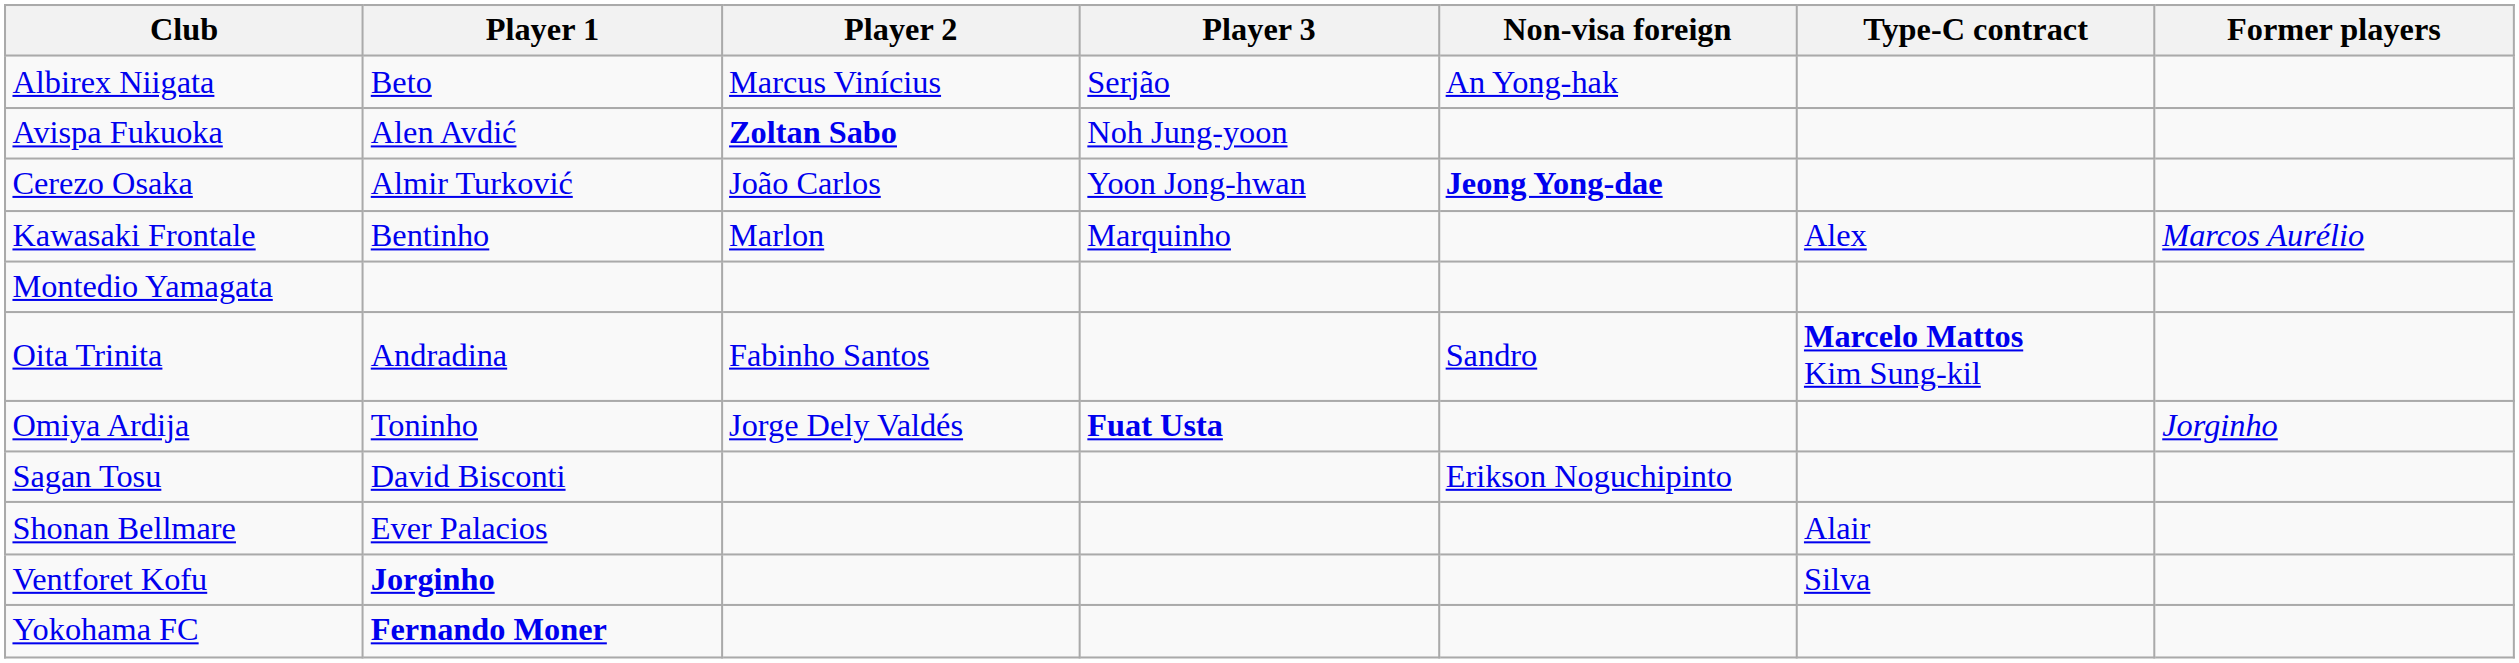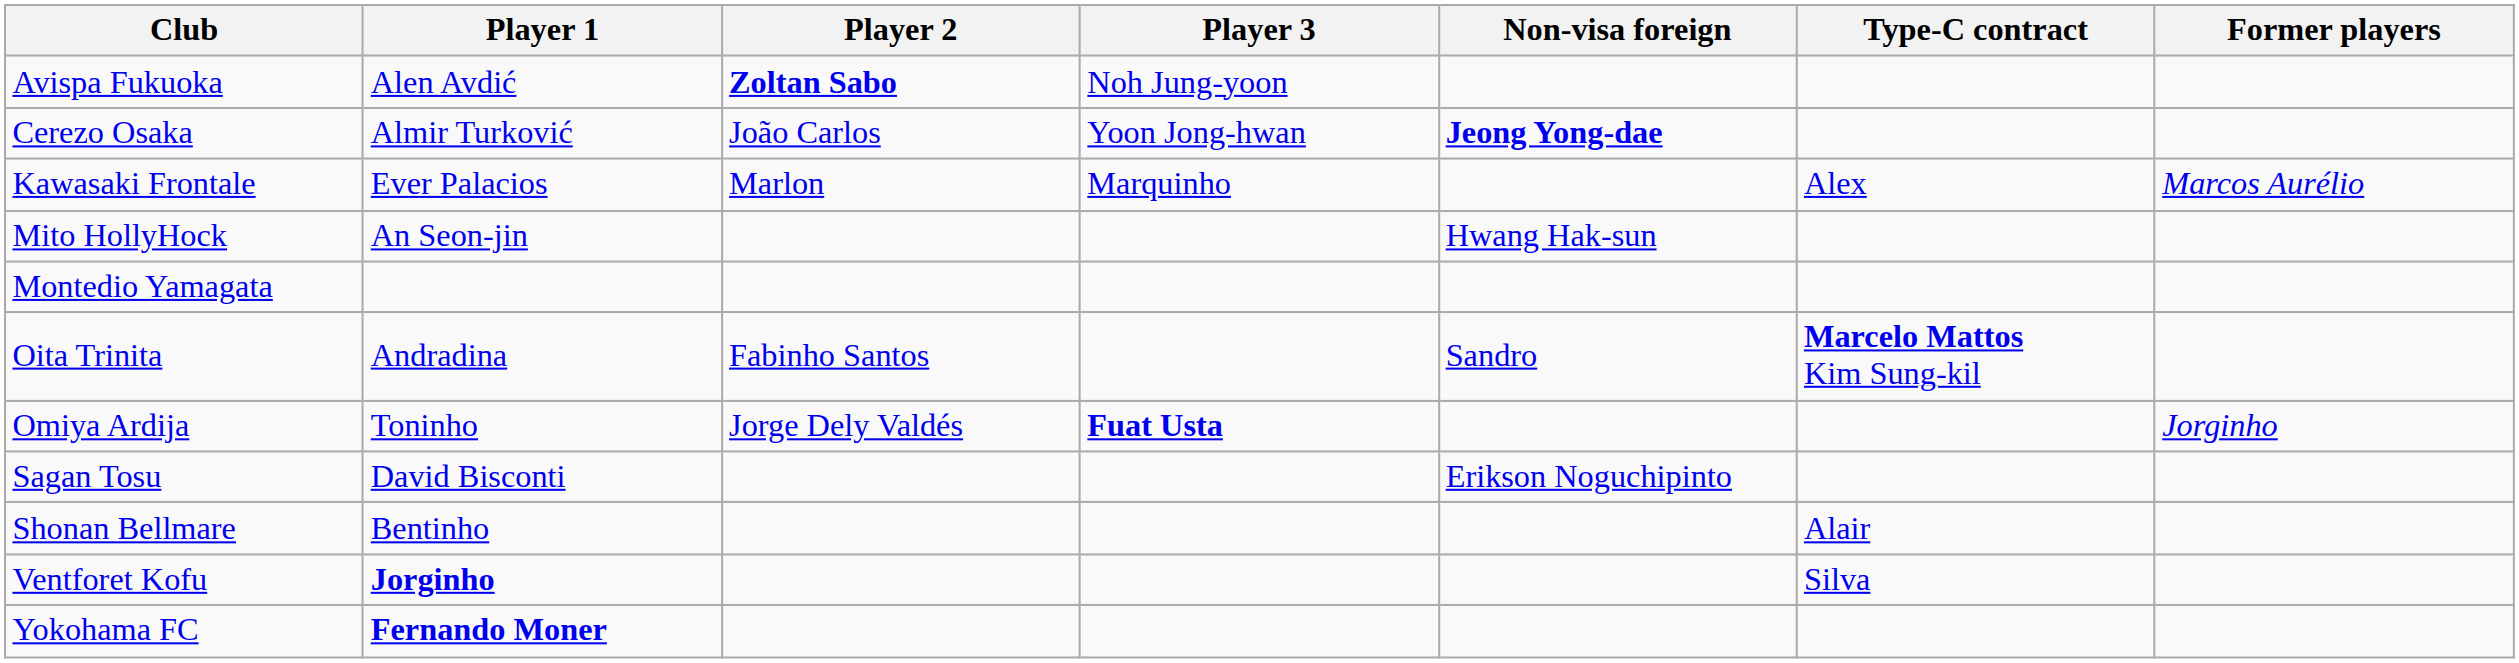- row: Albirex Niigata | Beto | Marcus Vinícius | Serjão | An Yong-hak
Kawasaki Frontale | Player 1: Bentinho -> Ever Palacios
+ row: Mito HollyHock | An Seon-jin | Hwang Hak-sun
Shonan Bellmare | Player 1: Ever Palacios -> Bentinho
